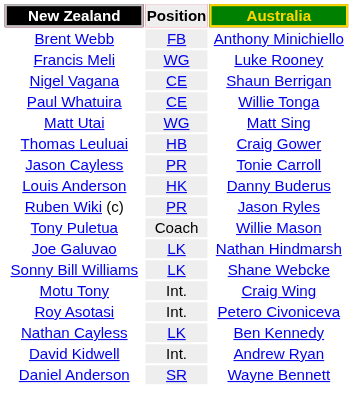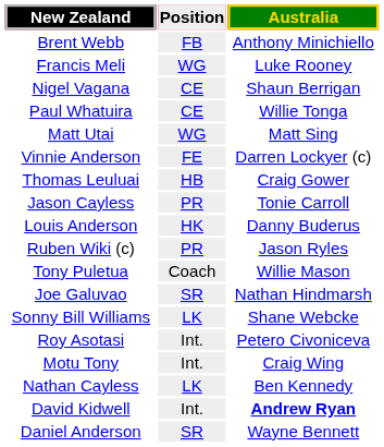+ row: Vinnie Anderson | FE | Darren Lockyer (c)
Joe Galuvao | Position: LK -> SR
rows swapped: Motu Tony <-> Roy Asotasi
David Kidwell | Australia: normal -> bold
